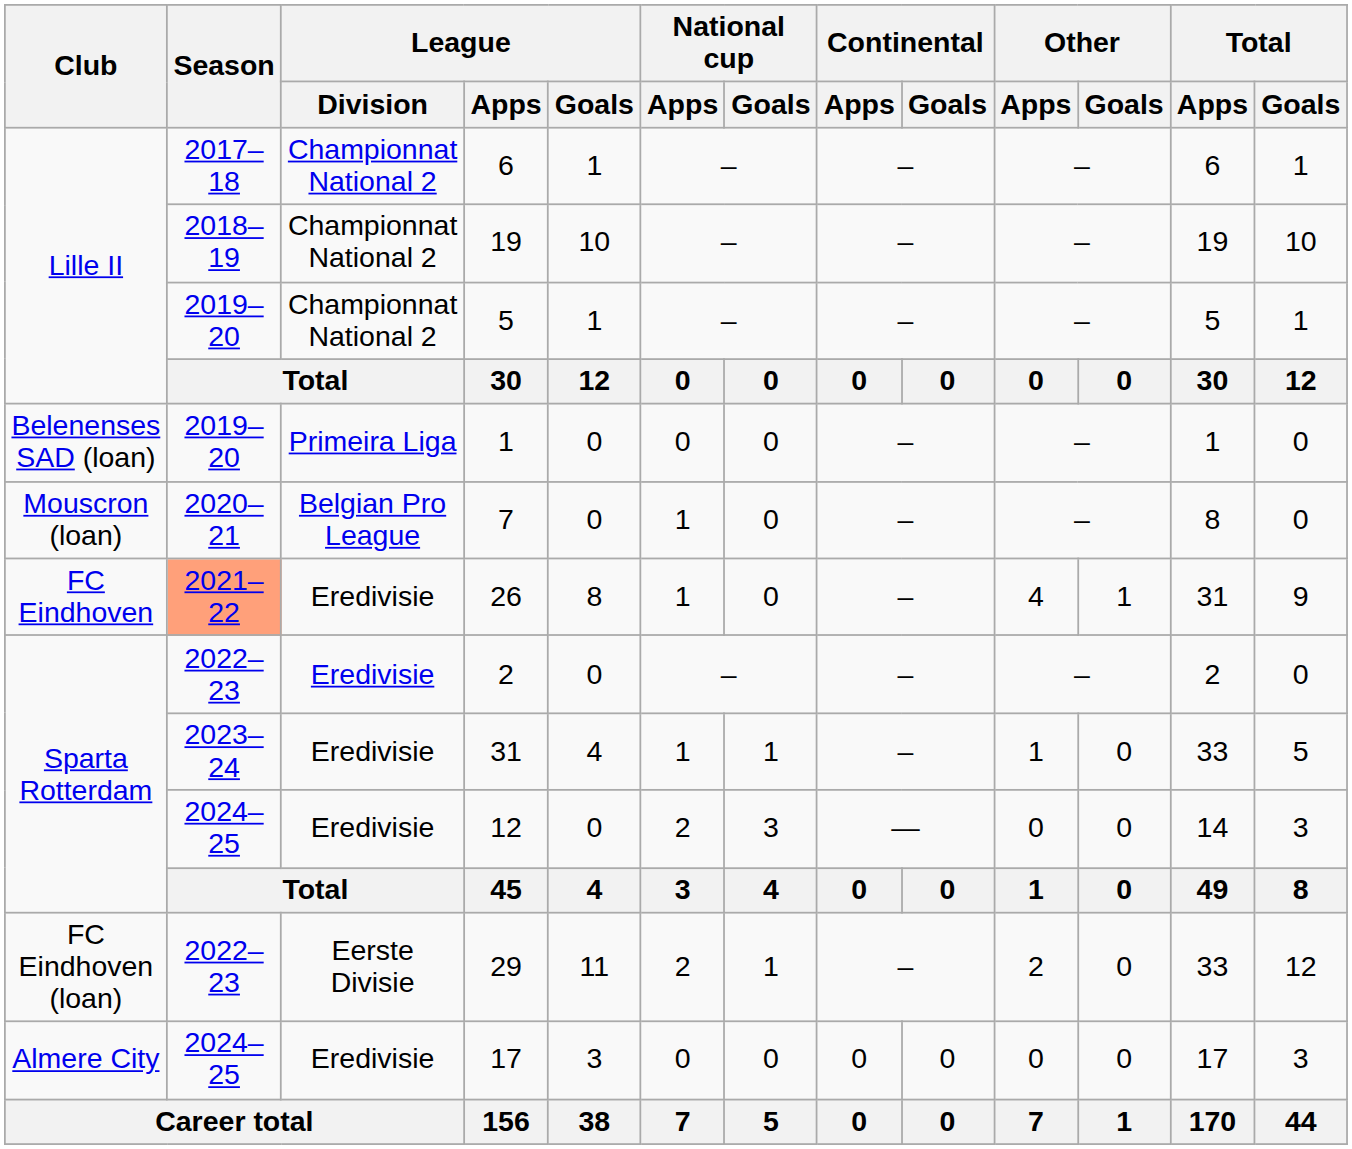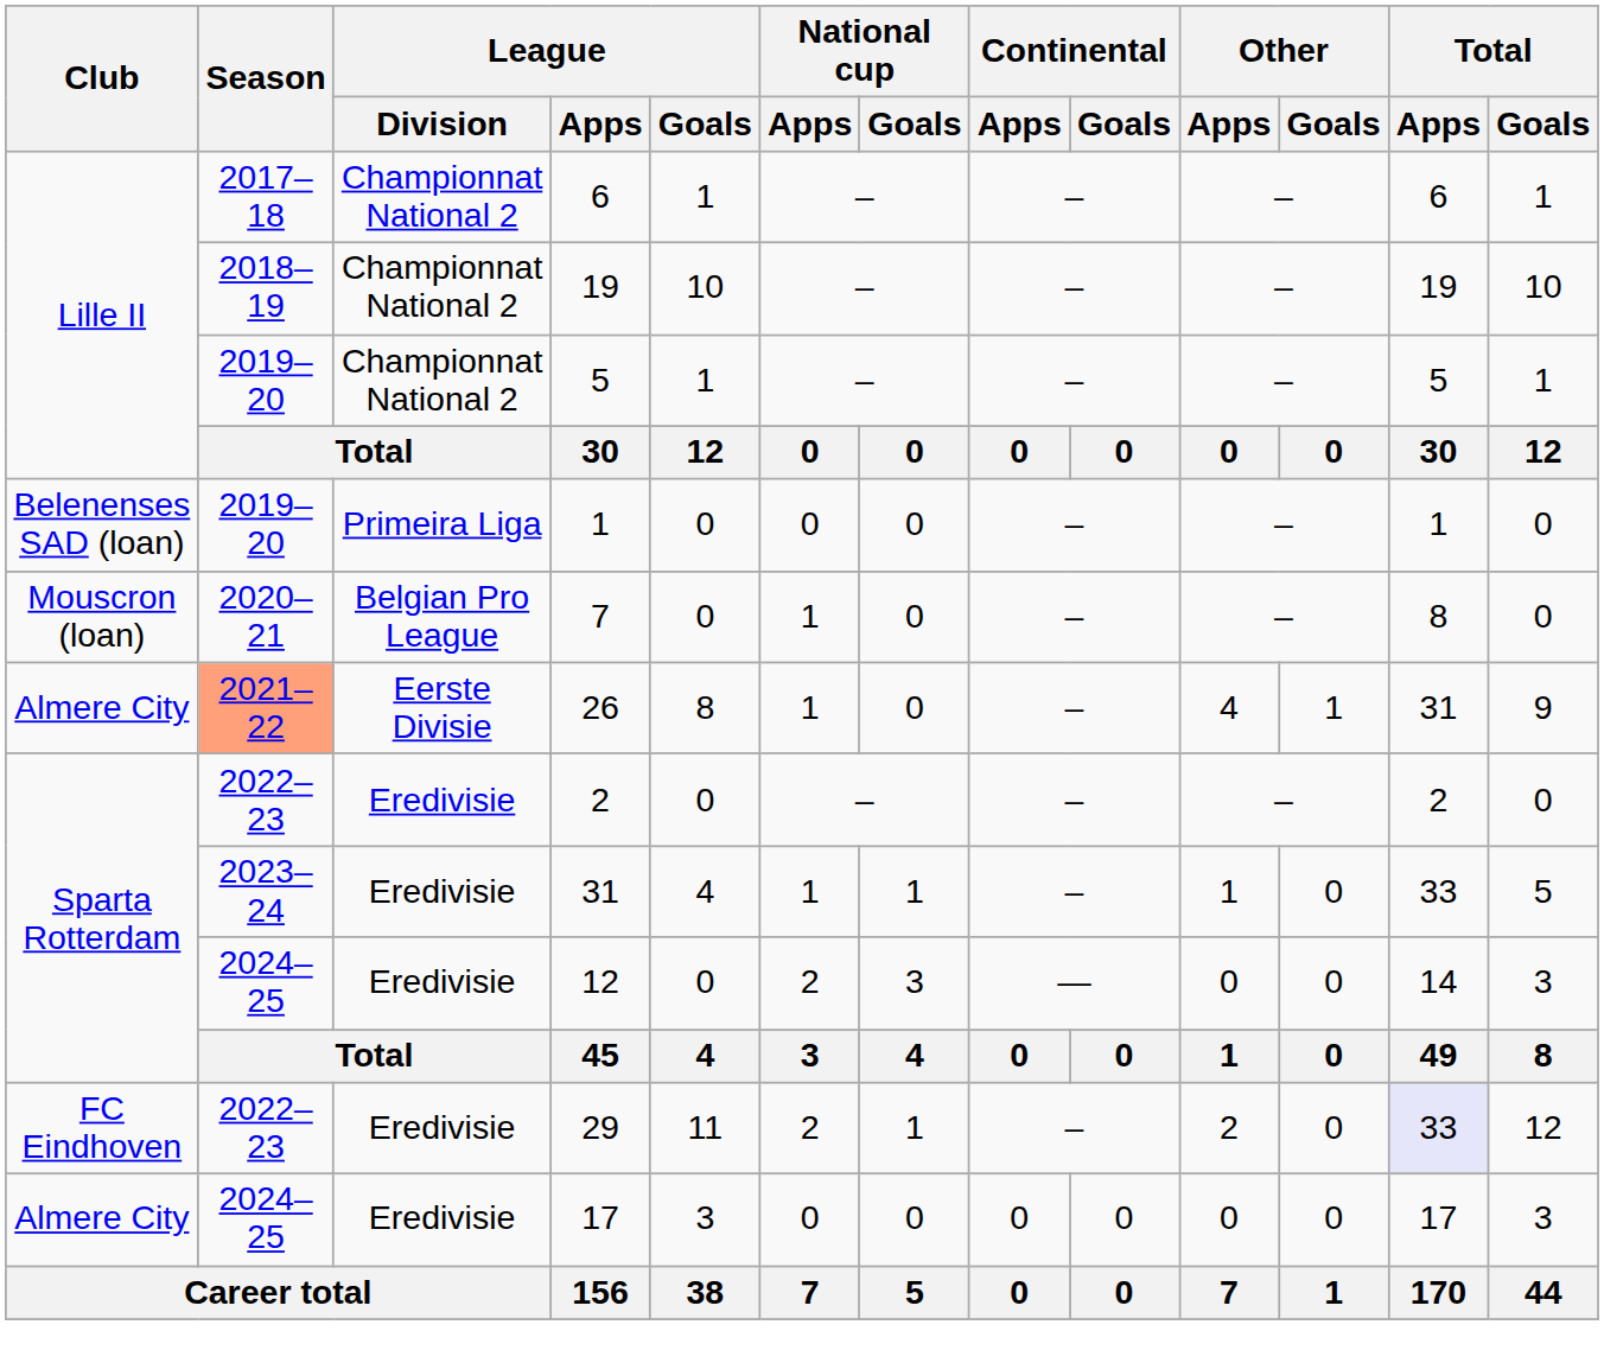26 | Club: FC Eindhoven -> Almere City
26 | League / Division: Eredivisie -> Eerste Divisie
29 | Club: FC Eindhoven (loan) -> FC Eindhoven
29 | League / Division: Eerste Divisie -> Eredivisie
29 | Total / Apps: no background -> lavender background
